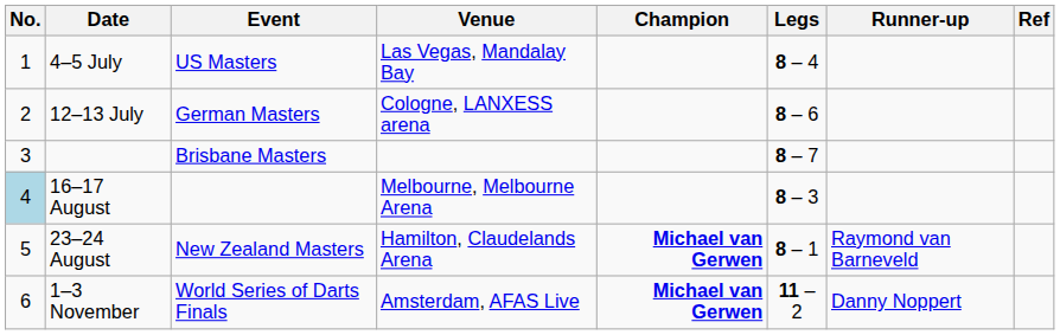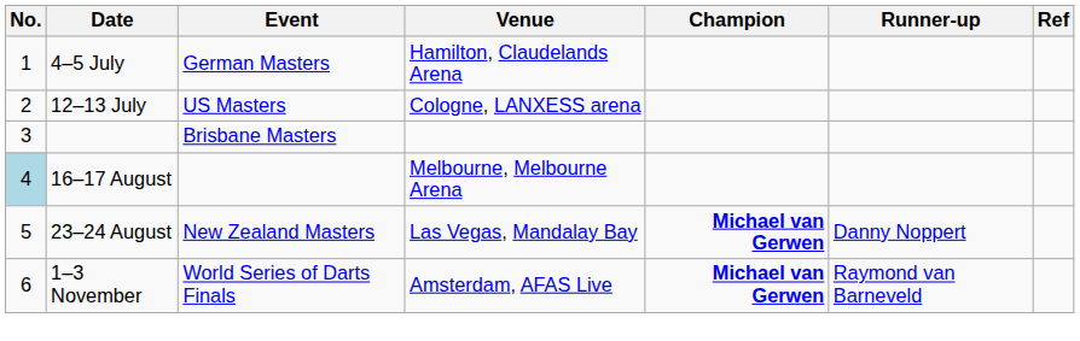- column: Legs | 8 – 4 | 8 – 6 | 8 – 7 | 8 – 3 | 8 – 1 | 11 – 2
4–5 July | Event: US Masters -> German Masters
4–5 July | Venue: Las Vegas, Mandalay Bay -> Hamilton, Claudelands Arena
12–13 July | Event: German Masters -> US Masters
23–24 August | Venue: Hamilton, Claudelands Arena -> Las Vegas, Mandalay Bay
23–24 August | Runner-up: Raymond van Barneveld -> Danny Noppert
1–3 November | Runner-up: Danny Noppert -> Raymond van Barneveld
